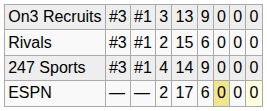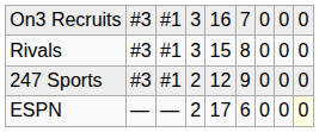On3 Recruits | column 5: 13 -> 16
On3 Recruits | column 6: 9 -> 7
Rivals | column 4: 2 -> 3
Rivals | column 6: 6 -> 8
247 Sports | column 4: 4 -> 2
247 Sports | column 5: 14 -> 12
ESPN | column 7: khaki background -> no background
